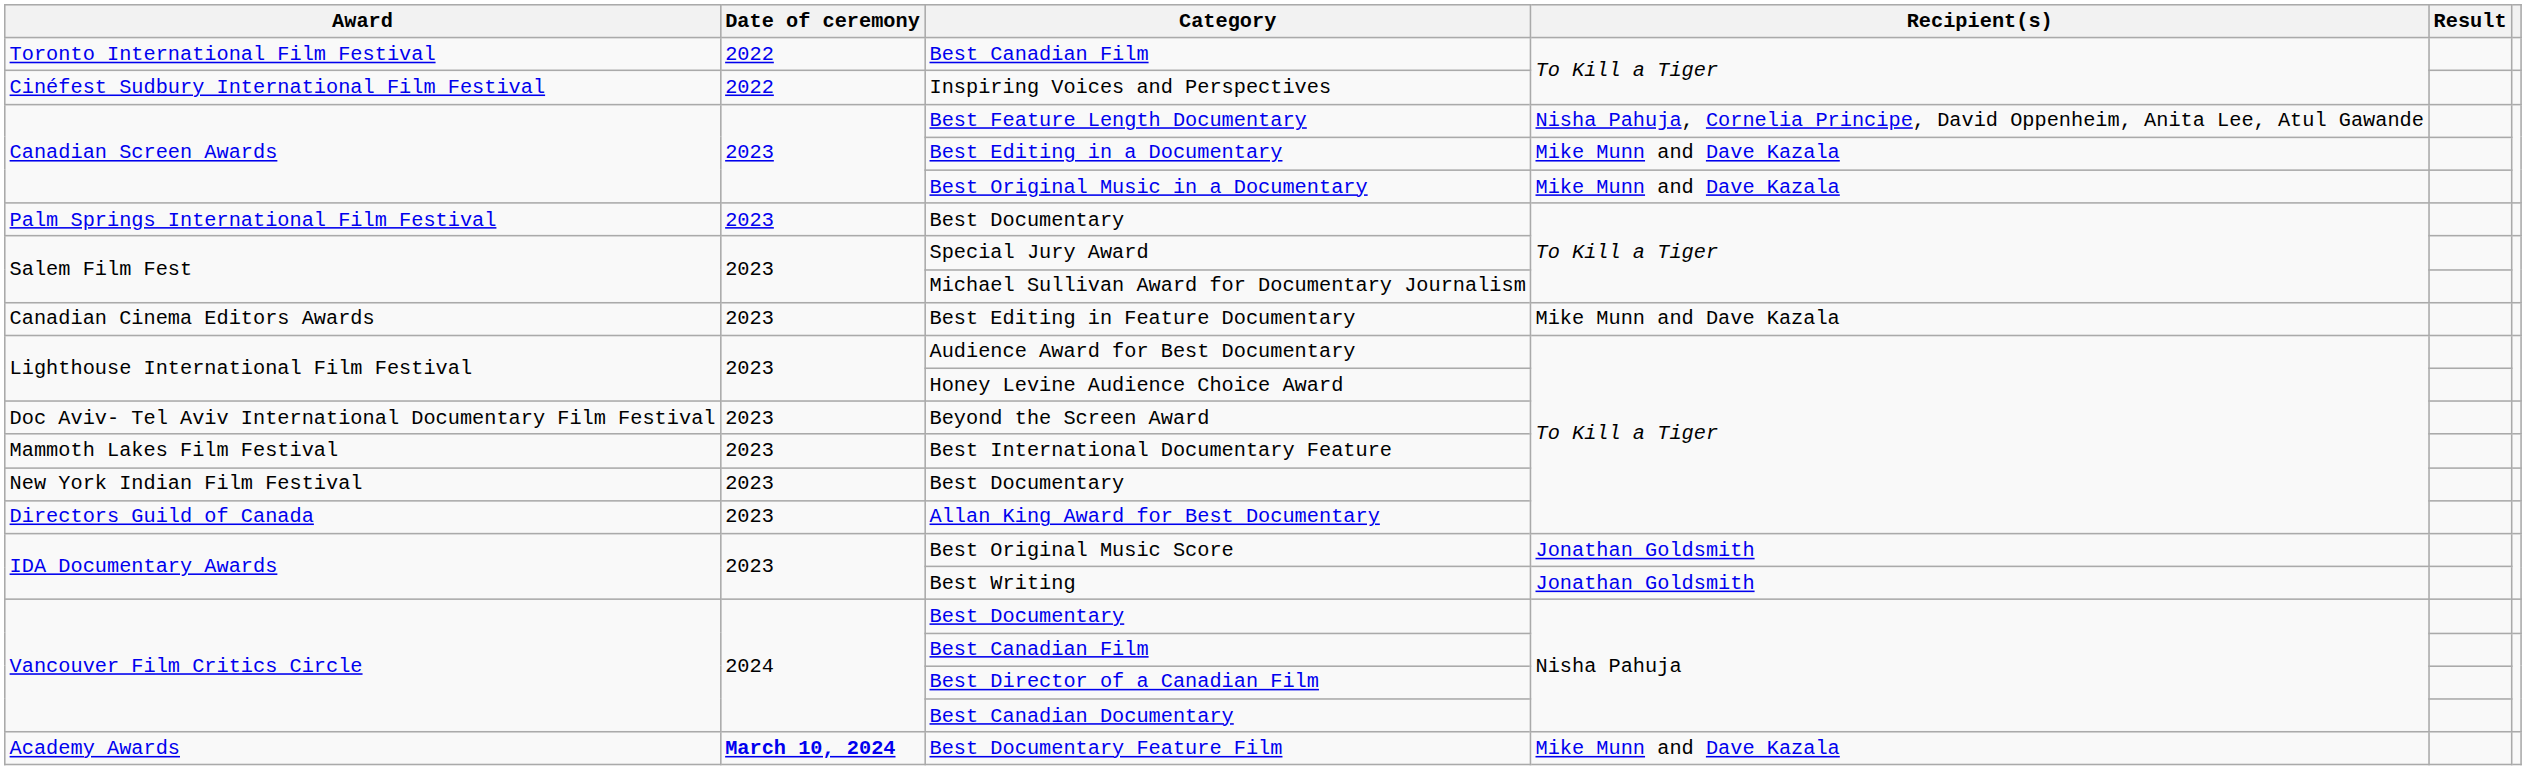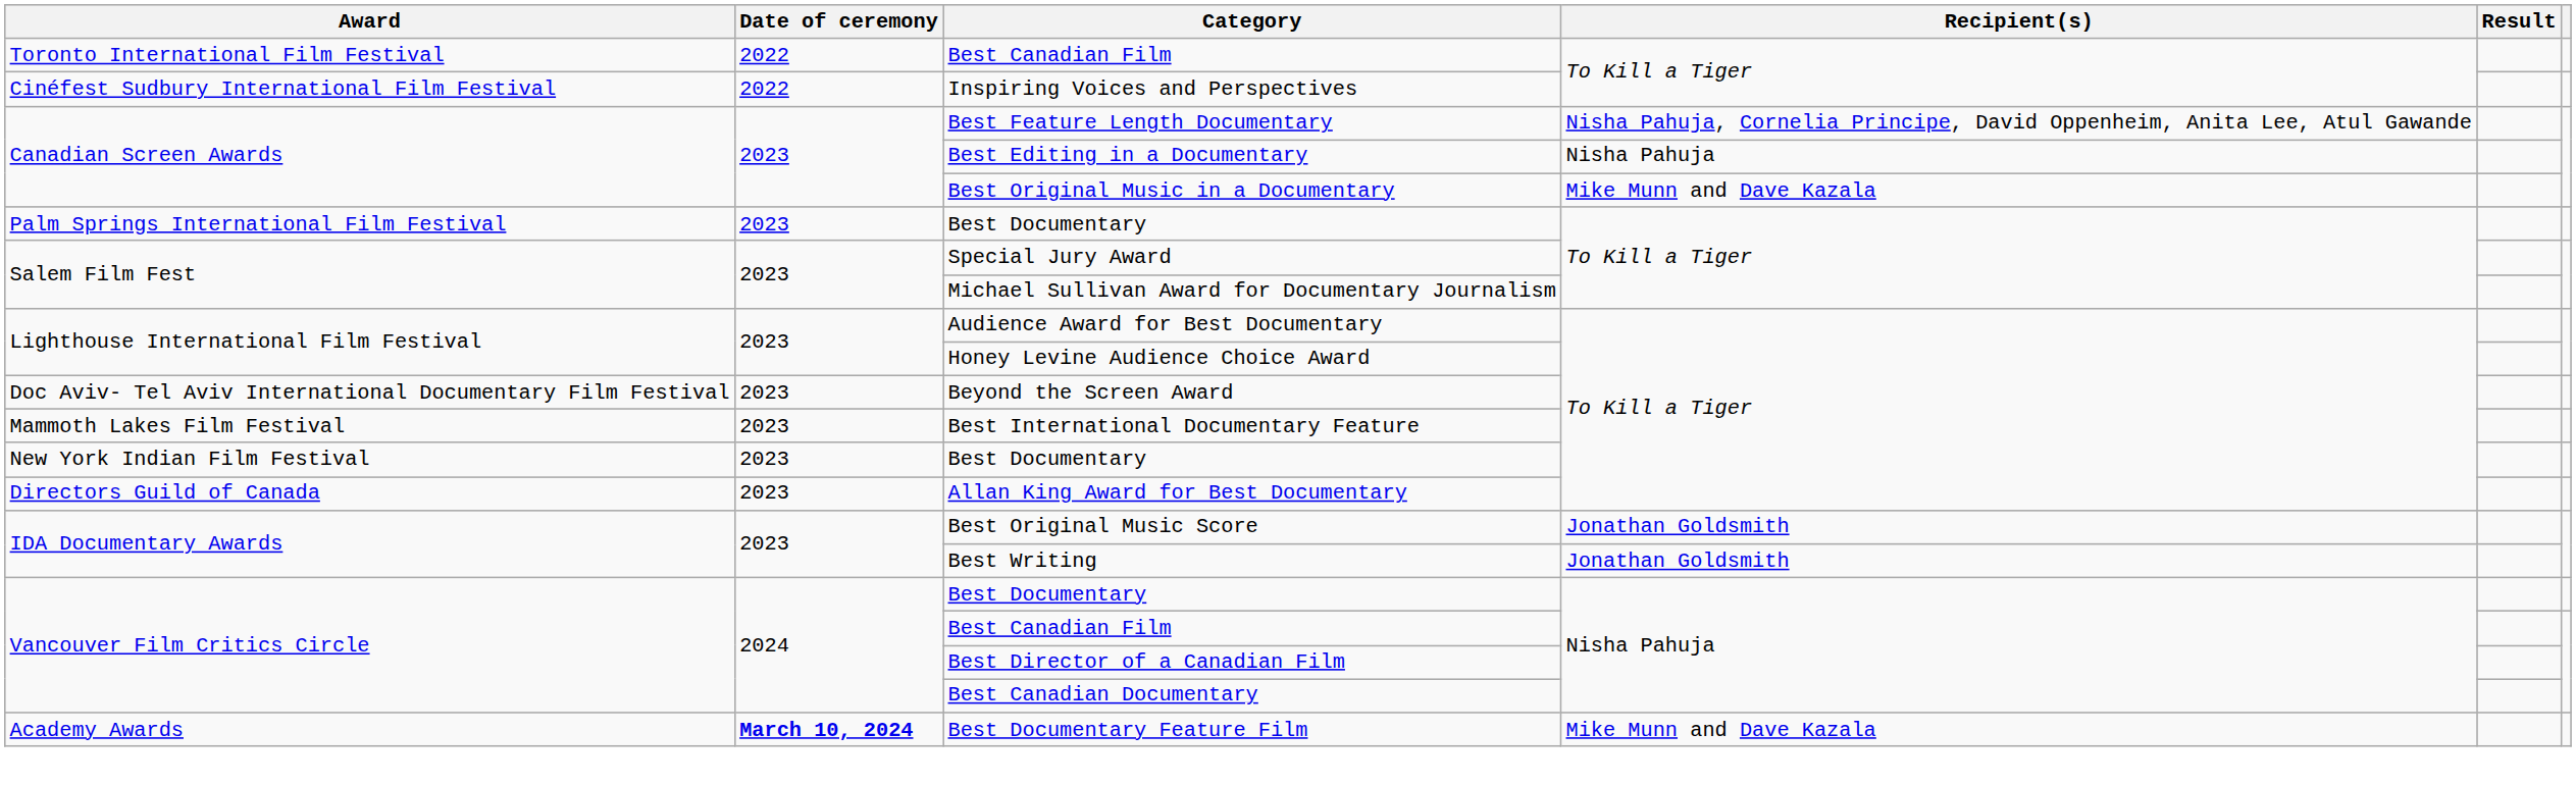Best Editing in a Documentary | Recipient(s): Mike Munn and Dave Kazala -> Nisha Pahuja
- row: Canadian Cinema Editors Awards | 2023 | Best Editing in Feature Documentary | Mike Munn and Dave Kazala
